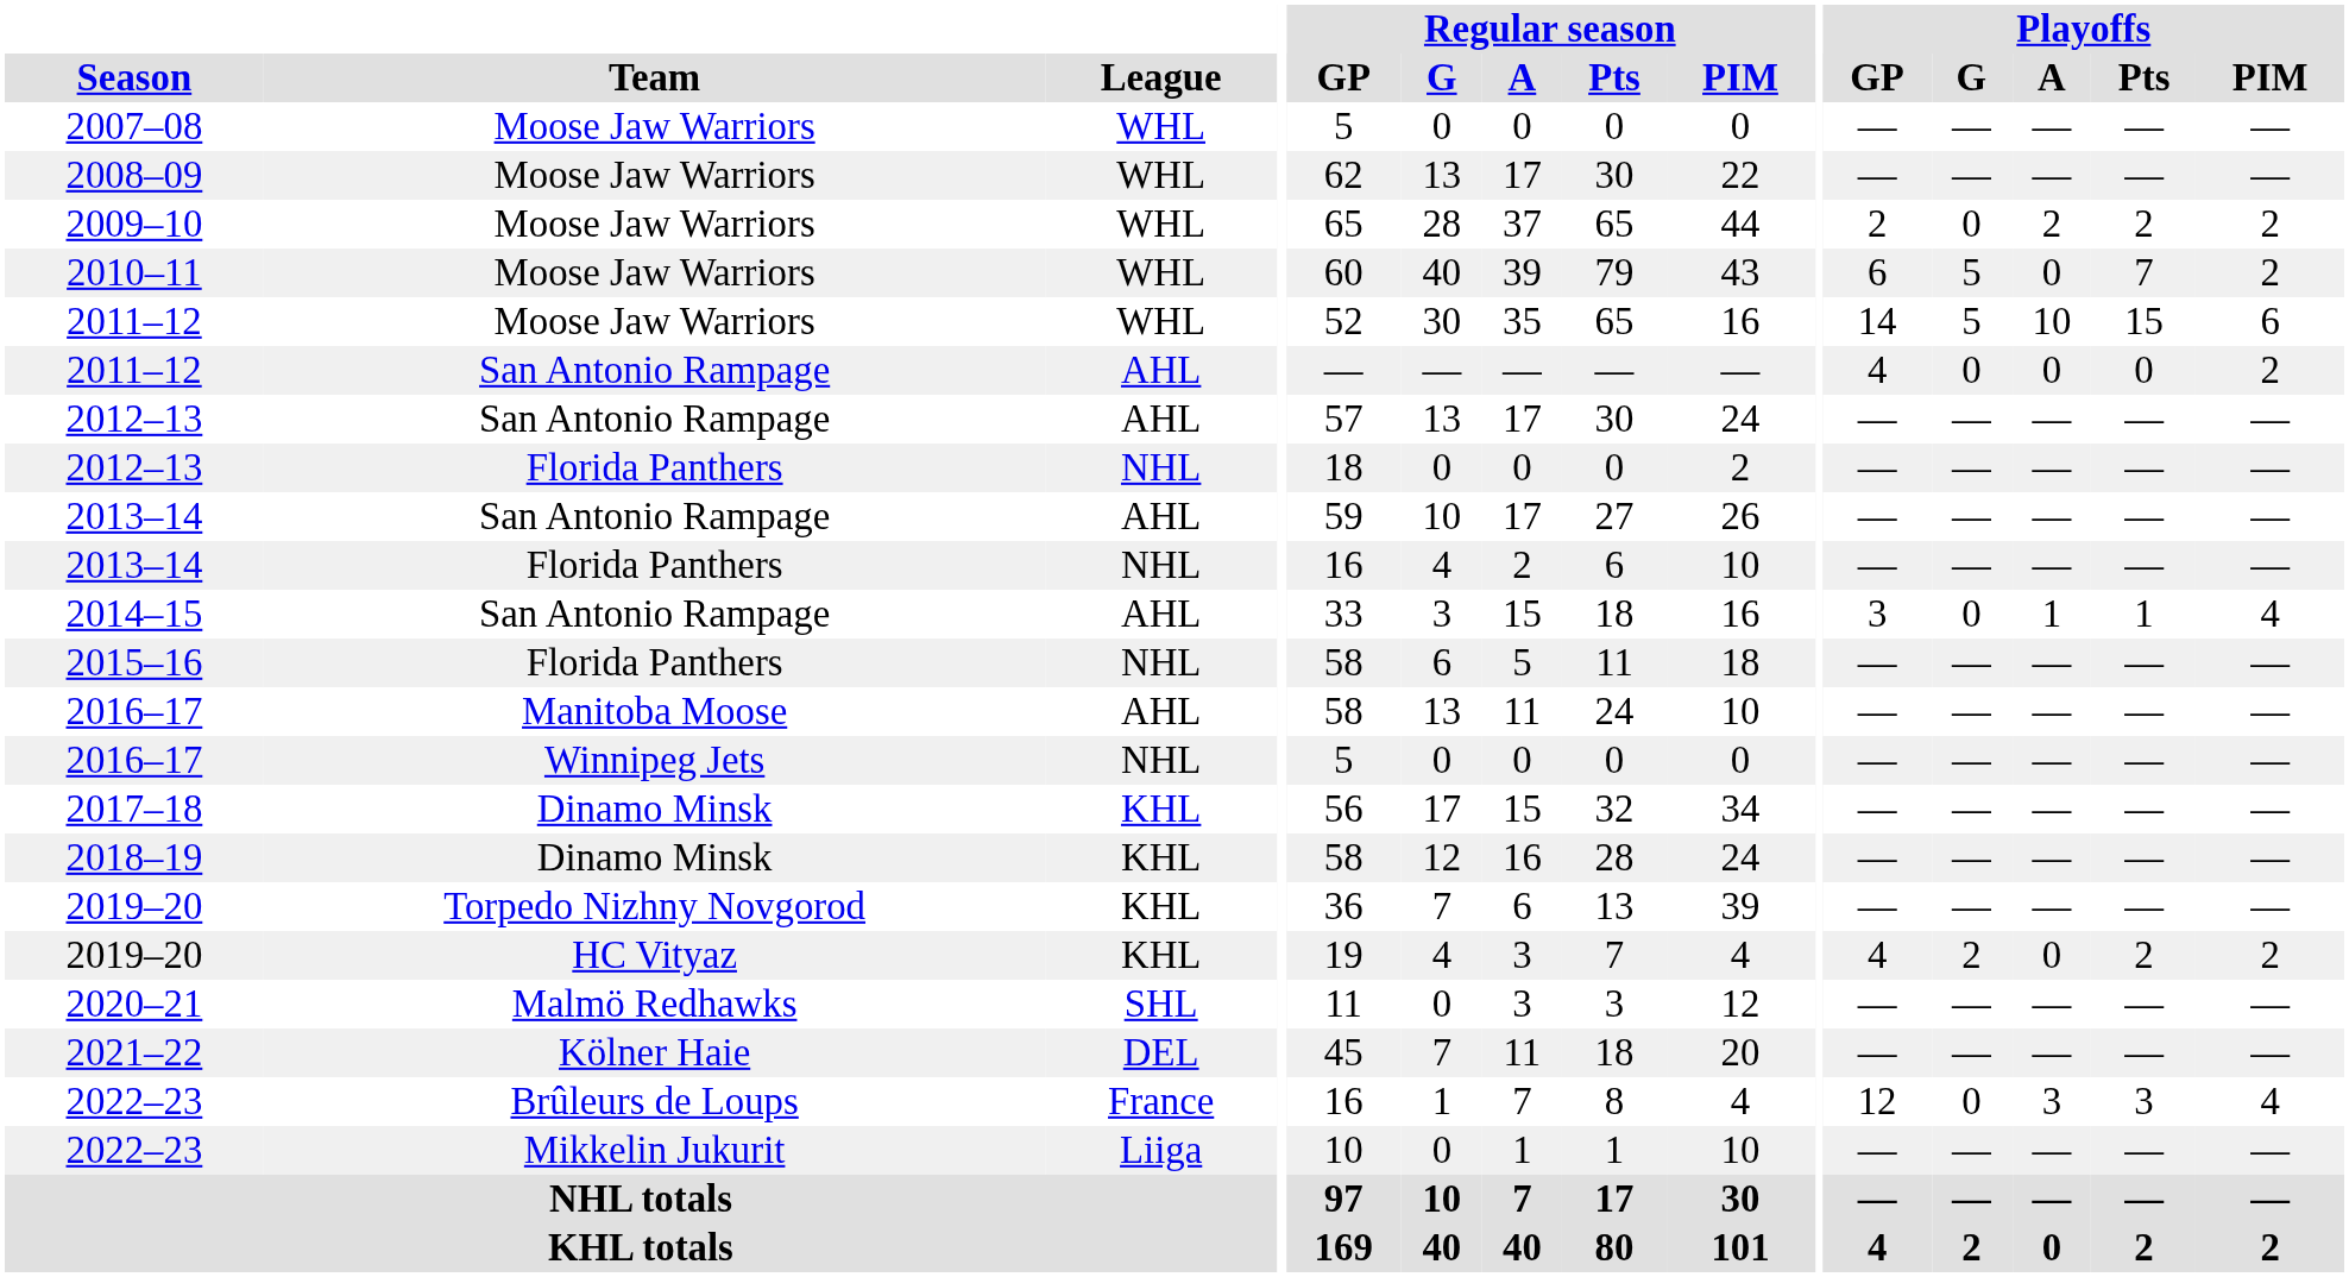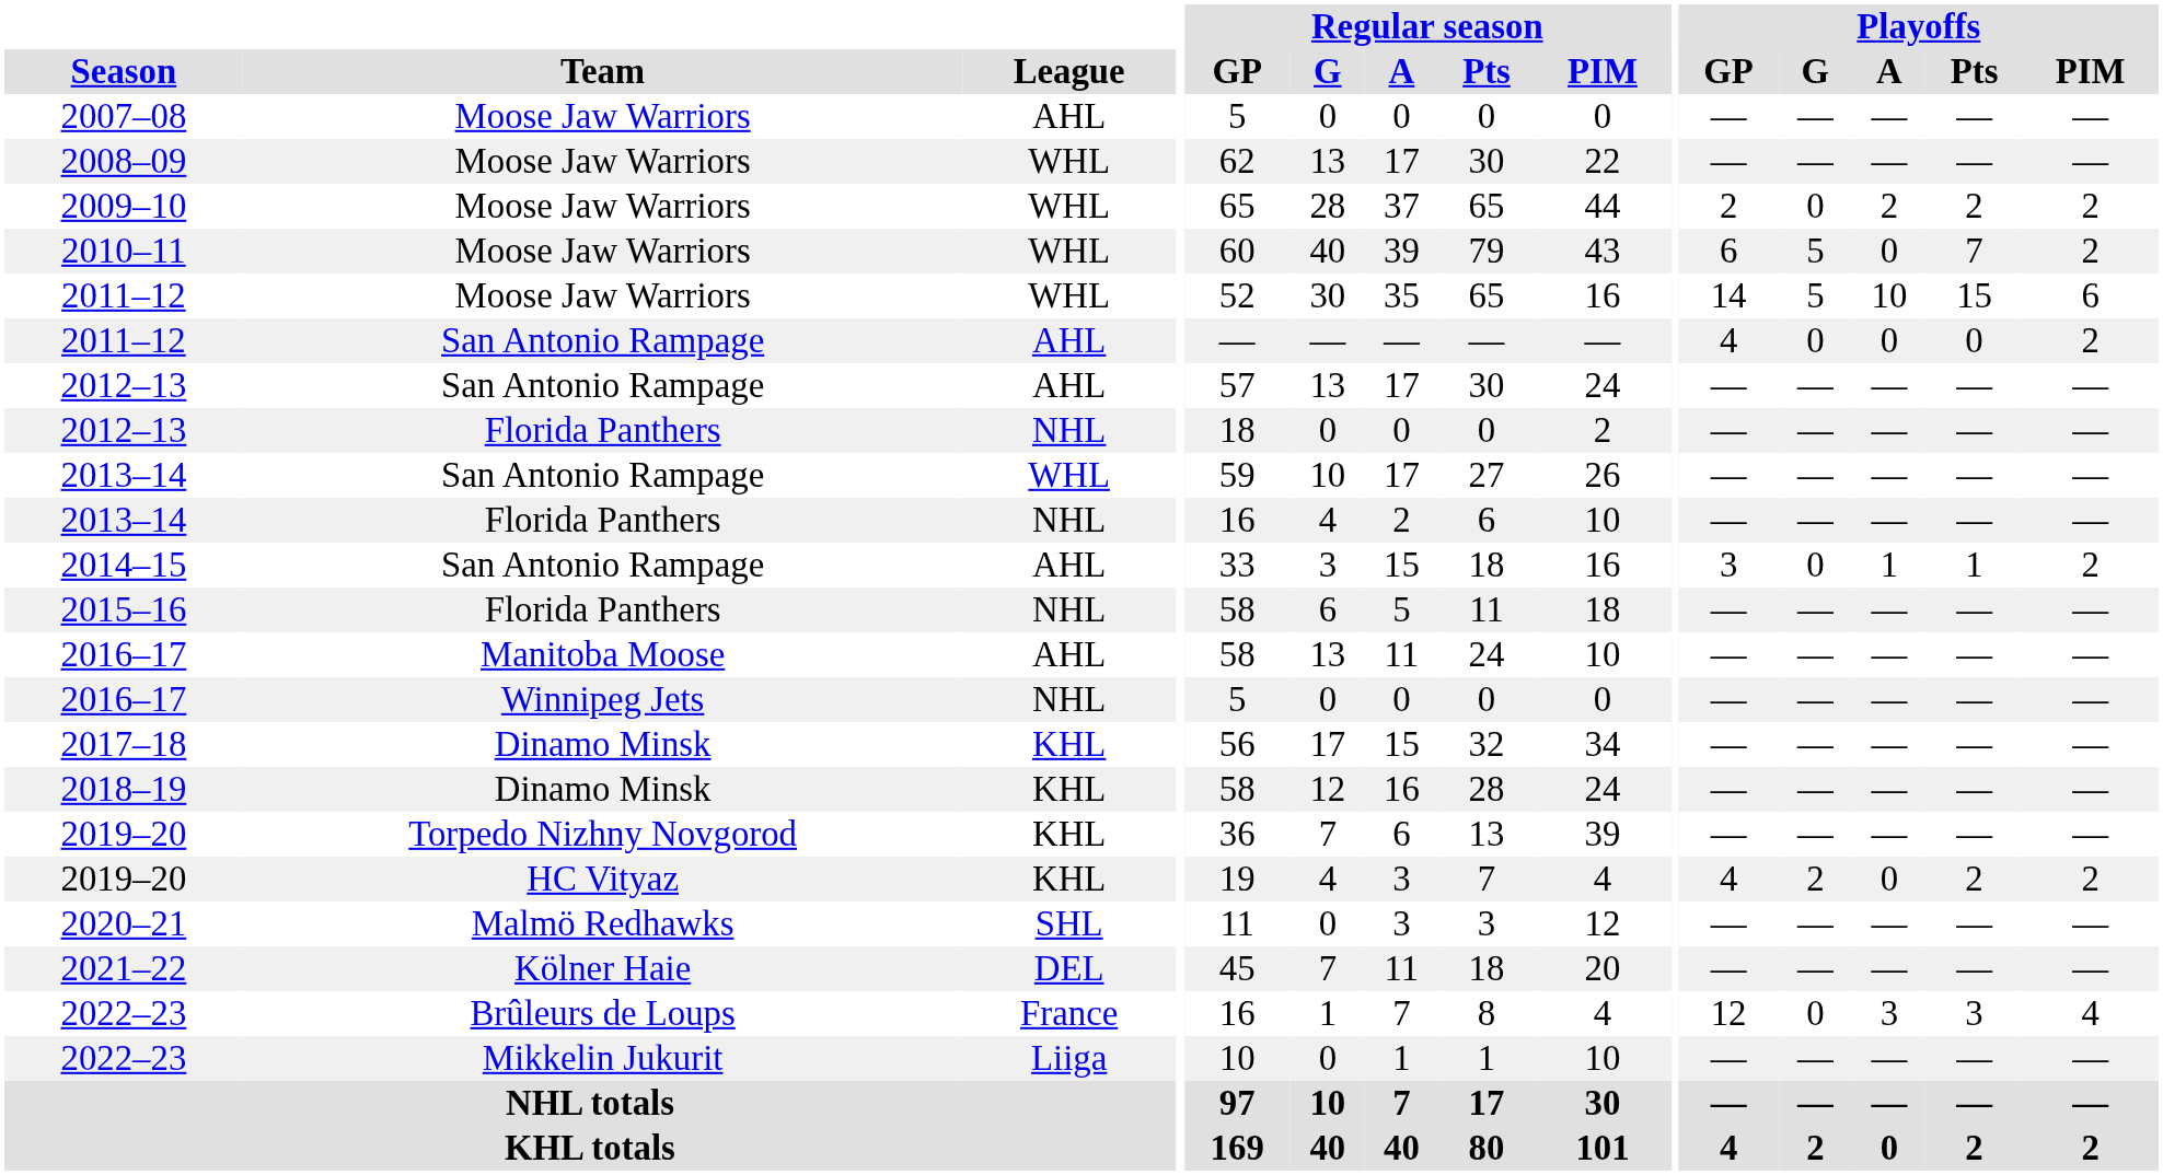2007–08 | League: WHL -> AHL
2013–14 / San Antonio Rampage | League: AHL -> WHL
2014–15 | Playoffs / PIM: 4 -> 2
